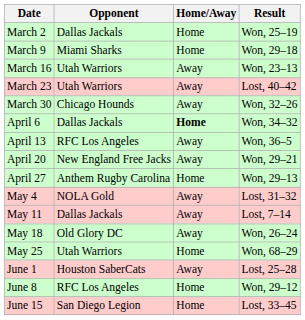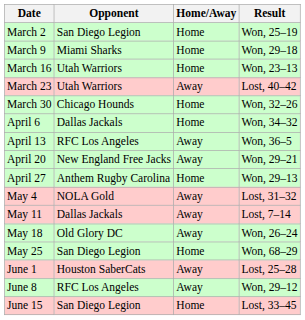March 2 | Opponent: Dallas Jackals -> San Diego Legion
March 16 | Home/Away: Away -> Home
March 30 | Home/Away: Away -> Home
April 6 | Home/Away: bold -> normal
May 25 | Opponent: Utah Warriors -> San Diego Legion
June 8 | Home/Away: Home -> Away
